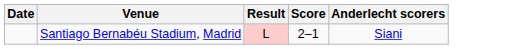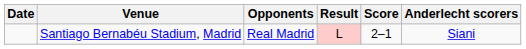+ column: Opponents | Real Madrid
